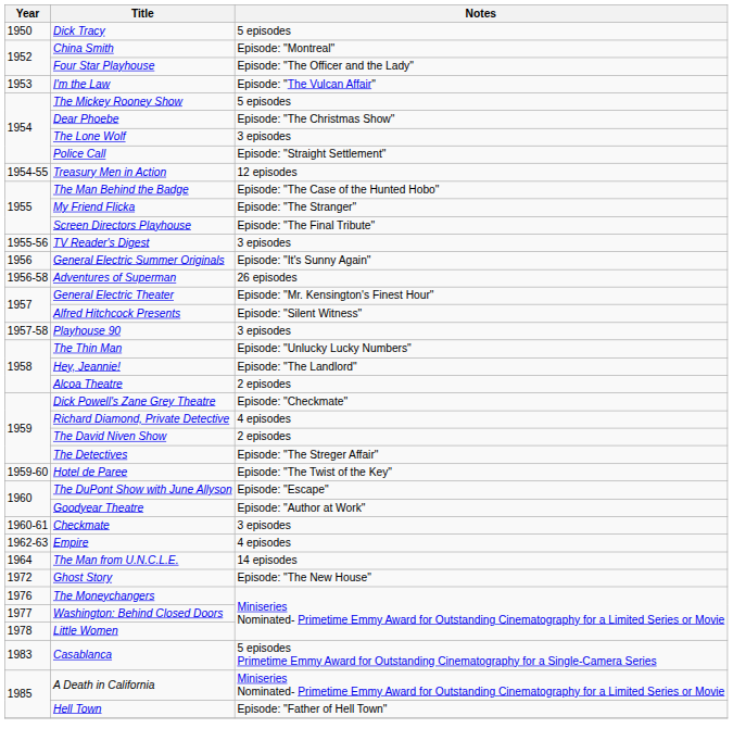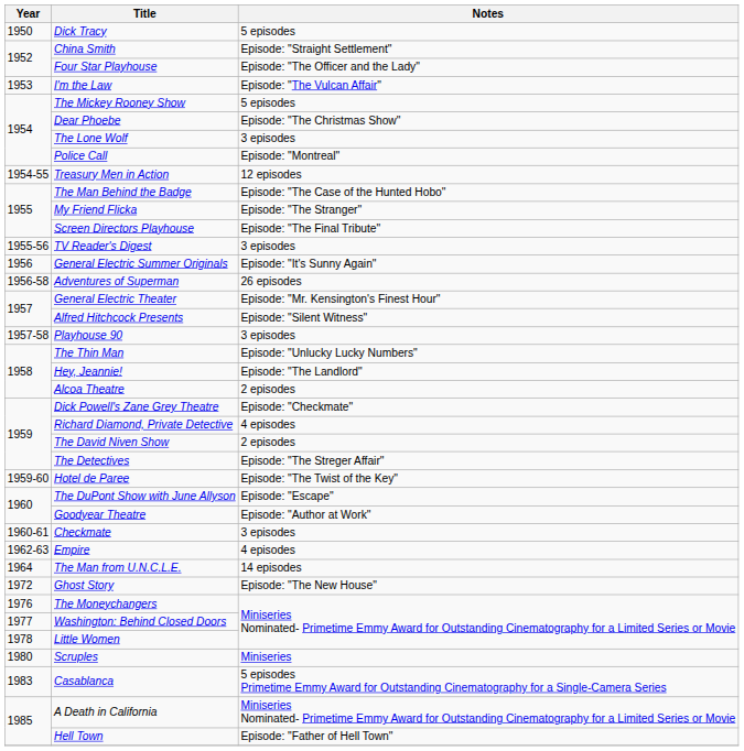China Smith | Notes: Episode: "Montreal" -> Episode: "Straight Settlement"
Police Call | Notes: Episode: "Straight Settlement" -> Episode: "Montreal"
+ row: 1980 | Scruples | Miniseries
